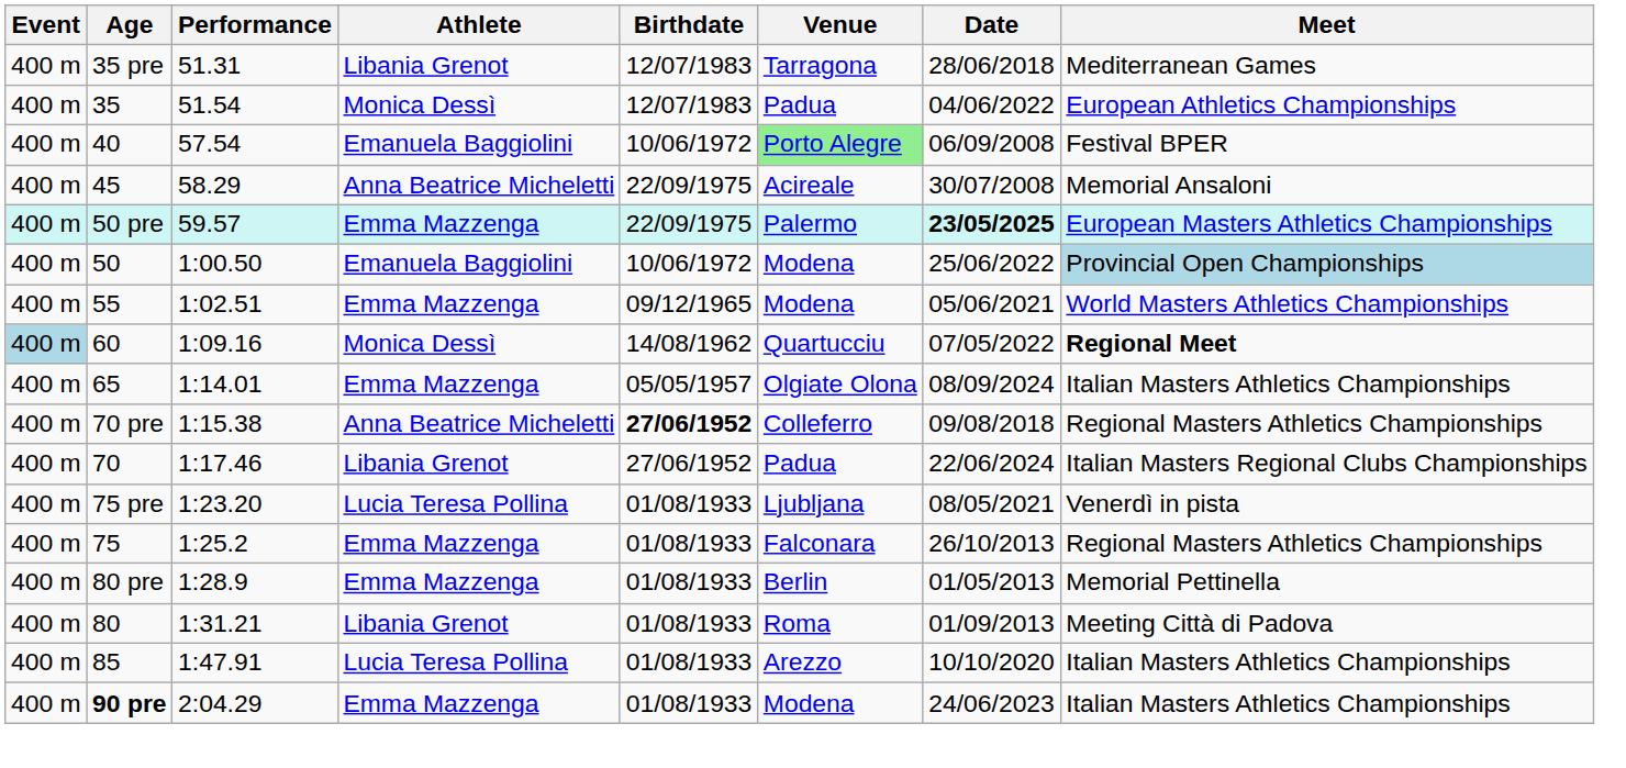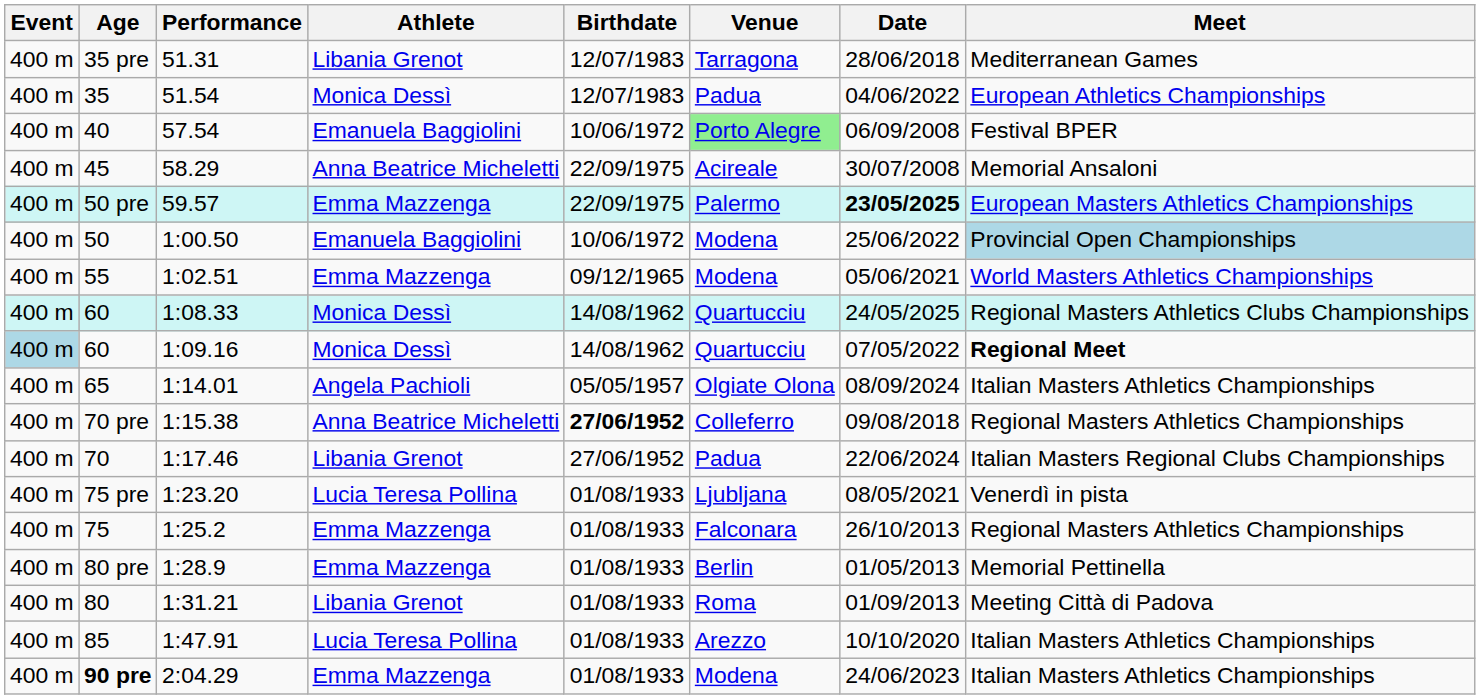+ row: 400 m | 60 | 1:08.33 | Monica Dessì | 14/08/1962 | Quartucciu | 24/05/2025 | Regional Masters Athletics Clubs Championships
1:14.01 | Athlete: Emma Mazzenga -> Angela Pachioli
